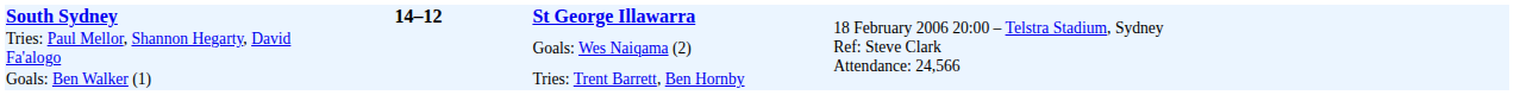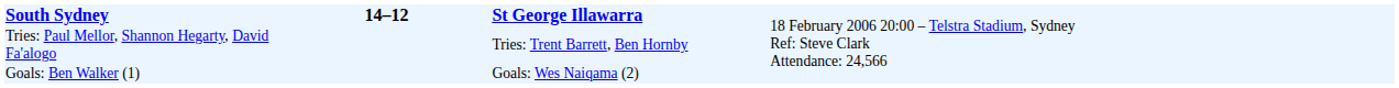Tries: Paul Mellor, Shannon Hegarty, David Fa'alogo | column 3: Goals: Wes Naiqama (2) -> Tries: Trent Barrett, Ben Hornby
Goals: Ben Walker (1) | column 3: Tries: Trent Barrett, Ben Hornby -> Goals: Wes Naiqama (2)
